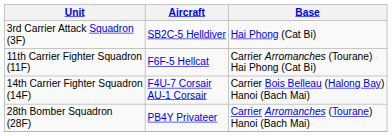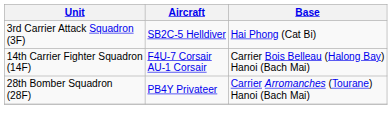- row: 11th Carrier Fighter Squadron (11F) | F6F-5 Hellcat | Carrier Arromanches (Tourane) Hai Phong (Cat Bi)
